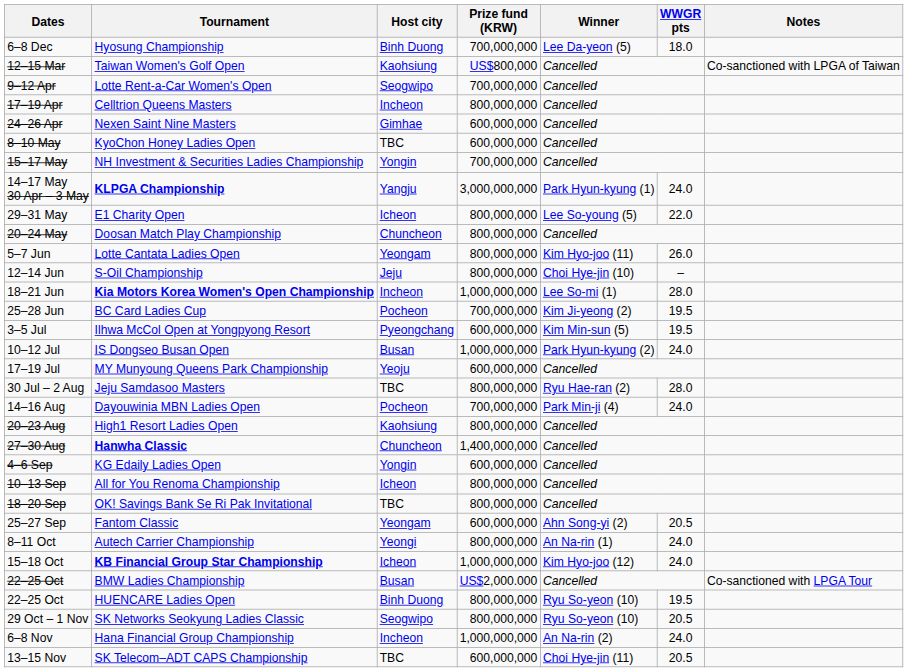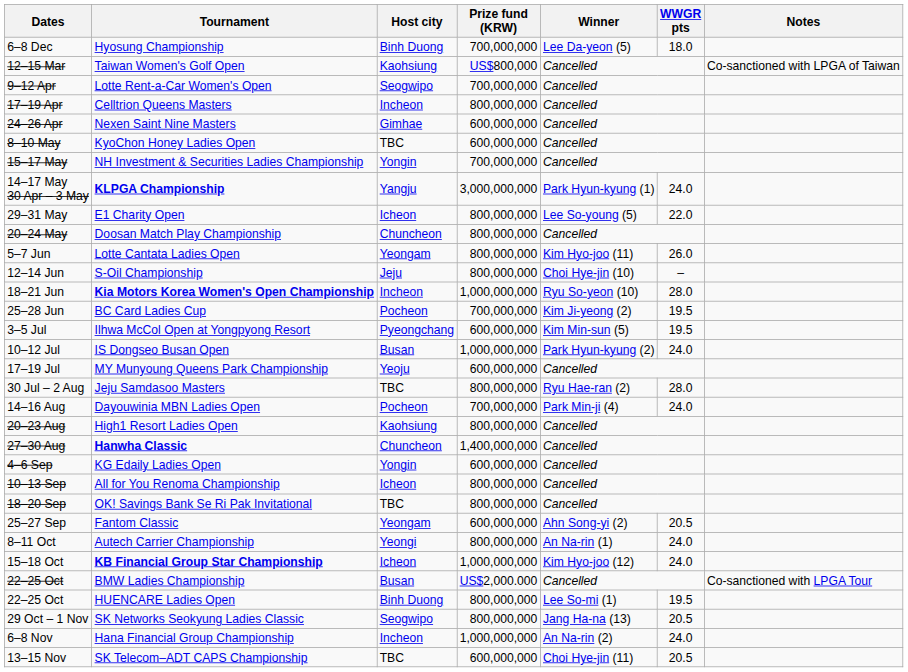Kia Motors Korea Women's Open Championship | Winner: Lee So-mi (1) -> Ryu So-yeon (10)
HUENCARE Ladies Open | Winner: Ryu So-yeon (10) -> Lee So-mi (1)
SK Networks Seokyung Ladies Classic | Winner: Ryu So-yeon (10) -> Jang Ha-na (13)
